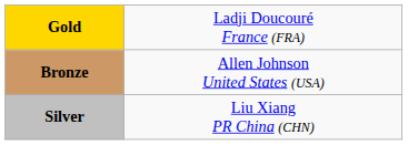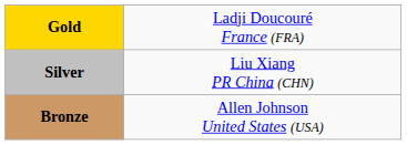rows swapped: Silver <-> Bronze
